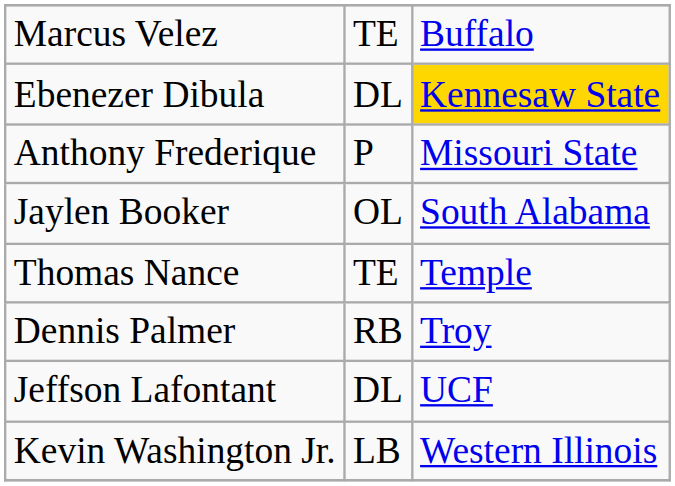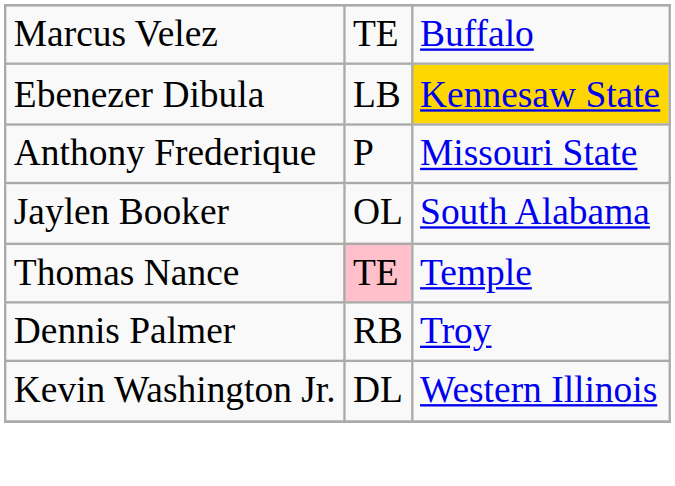Ebenezer Dibula | column 2: DL -> LB
Thomas Nance | column 2: no background -> pink background
- row: Jeffson Lafontant | DL | UCF
Kevin Washington Jr. | column 2: LB -> DL
